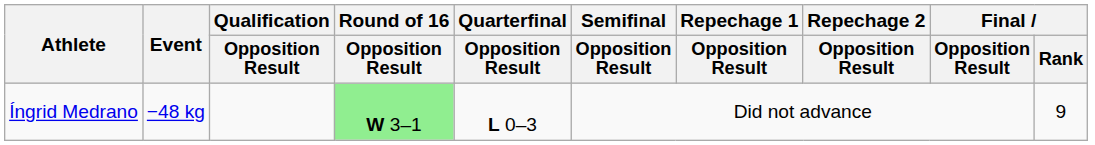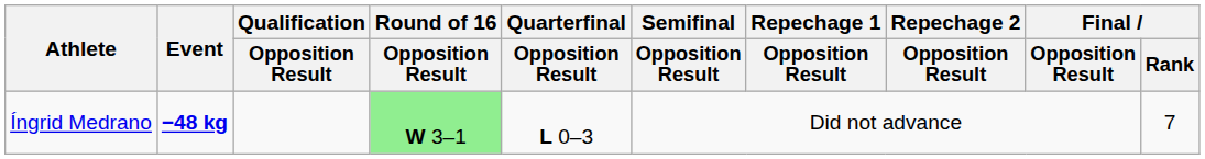Íngrid Medrano | Event: normal -> bold
Íngrid Medrano | Final / Rank: 9 -> 7
